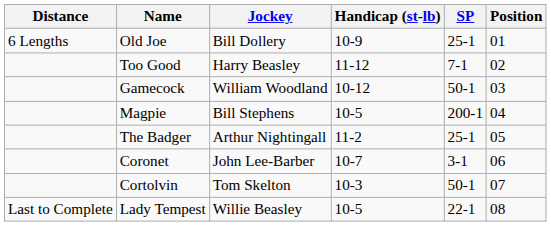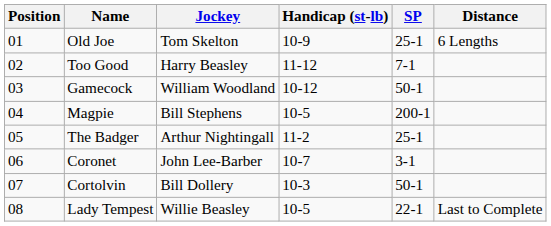columns swapped: Position <-> Distance
Old Joe | Jockey: Bill Dollery -> Tom Skelton
Cortolvin | Jockey: Tom Skelton -> Bill Dollery
